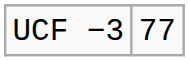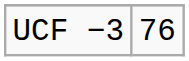UCF −3 | column 2: 77 -> 76
